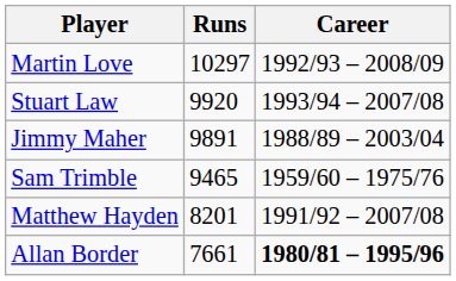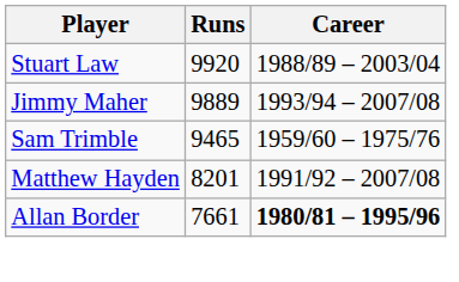- row: Martin Love | 10297 | 1992/93 – 2008/09
Stuart Law | Career: 1993/94 – 2007/08 -> 1988/89 – 2003/04
Jimmy Maher | Runs: 9891 -> 9889
Jimmy Maher | Career: 1988/89 – 2003/04 -> 1993/94 – 2007/08
